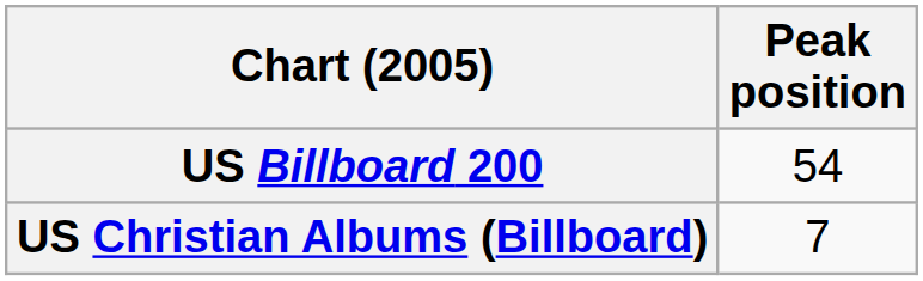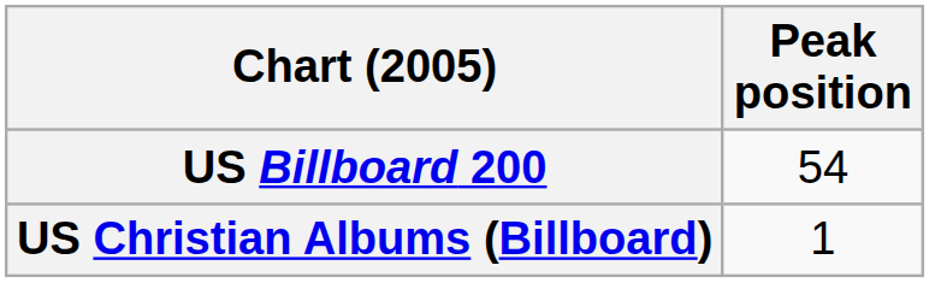US Christian Albums (Billboard) | Peak position: 7 -> 1
